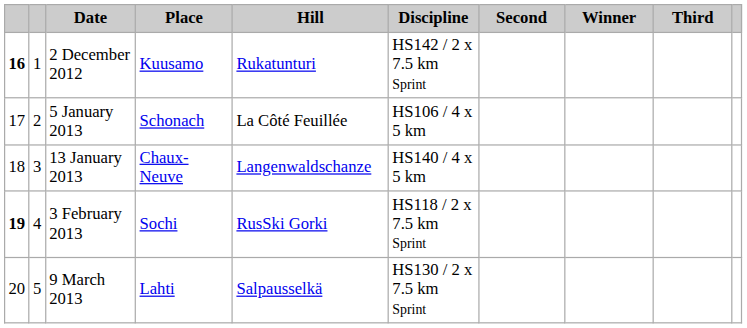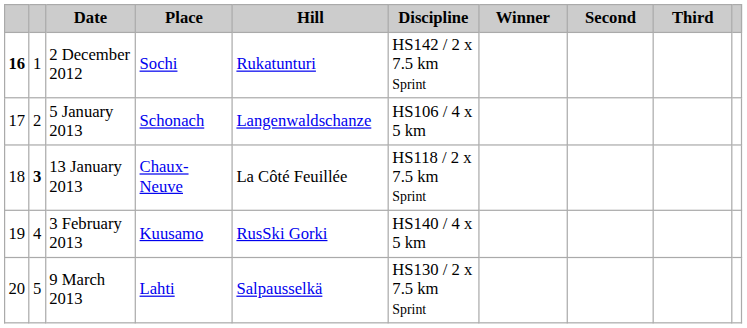columns swapped: Winner <-> Second
2 December 2012 | Place: Kuusamo -> Sochi
5 January 2013 | Hill: La Côté Feuillée -> Langenwaldschanze
13 January 2013 | column 2: normal -> bold
13 January 2013 | Hill: Langenwaldschanze -> La Côté Feuillée
13 January 2013 | Discipline: HS140 / 4 x 5 km -> HS118 / 2 x 7.5 km Sprint
3 February 2013 | column 1: bold -> normal
3 February 2013 | Place: Sochi -> Kuusamo
3 February 2013 | Discipline: HS118 / 2 x 7.5 km Sprint -> HS140 / 4 x 5 km
